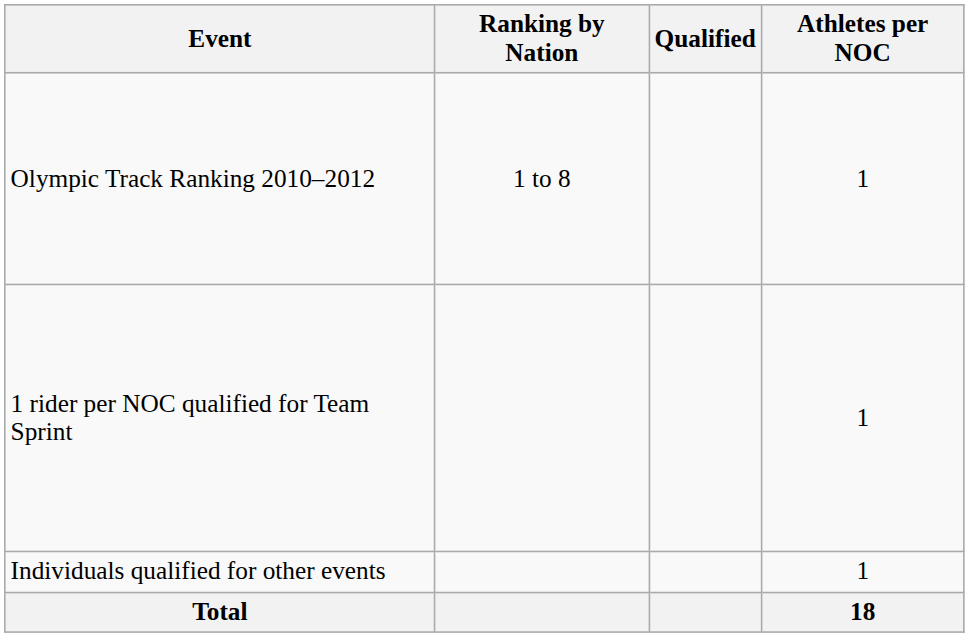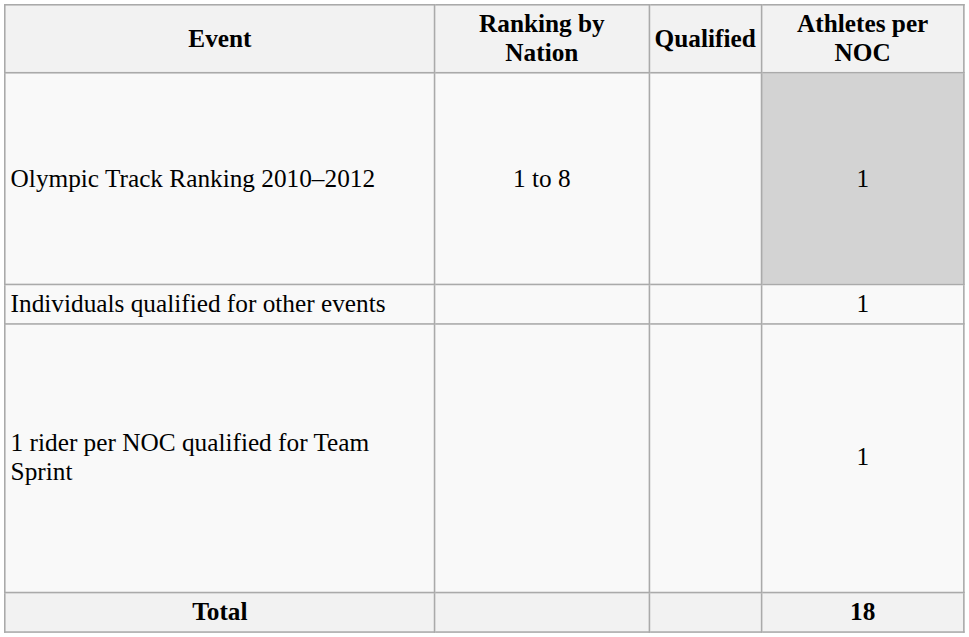Olympic Track Ranking 2010–2012 | Athletes per NOC: no background -> lightgrey background
rows swapped: Individuals qualified for other events <-> 1 rider per NOC qualified for Team Sprint
